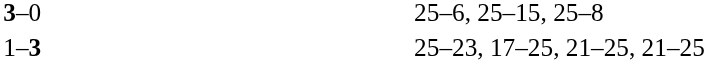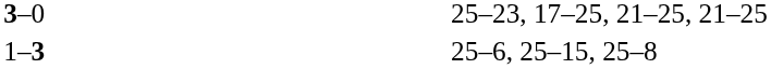3–0 | column 4: 25–6, 25–15, 25–8 -> 25–23, 17–25, 21–25, 21–25
1–3 | column 4: 25–23, 17–25, 21–25, 21–25 -> 25–6, 25–15, 25–8
